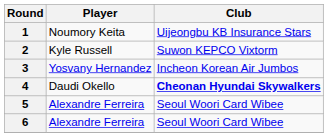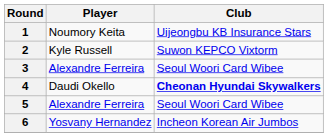3 | Player: Yosvany Hernandez -> Alexandre Ferreira
3 | Club: Incheon Korean Air Jumbos -> Seoul Woori Card Wibee
6 | Player: Alexandre Ferreira -> Yosvany Hernandez
6 | Club: Seoul Woori Card Wibee -> Incheon Korean Air Jumbos
